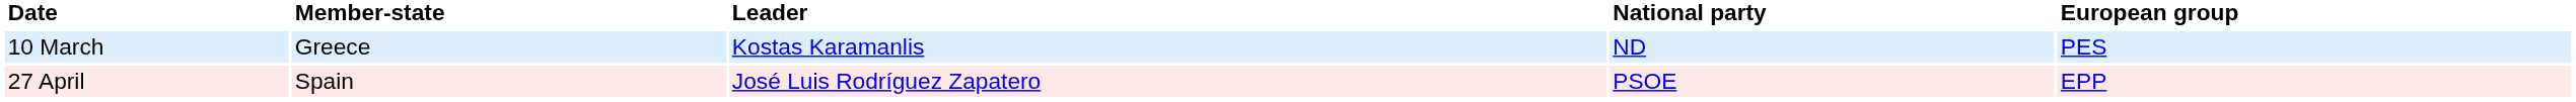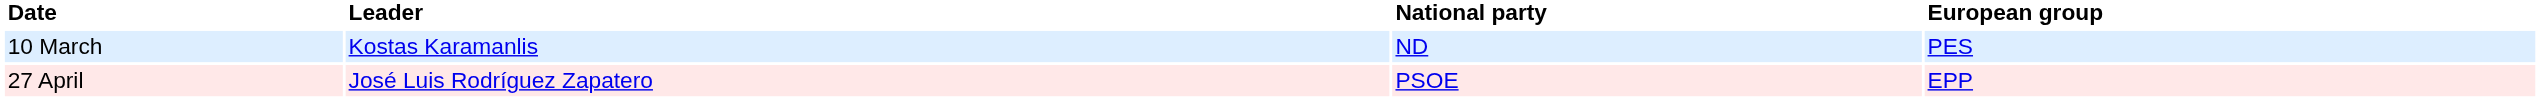- column: Member-state | Greece | Spain
